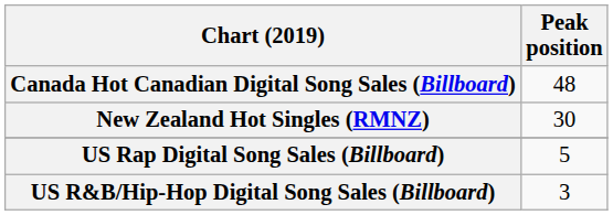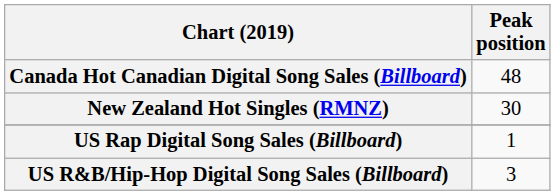US Rap Digital Song Sales (Billboard) | Peak position: 5 -> 1
